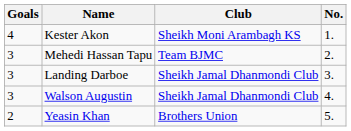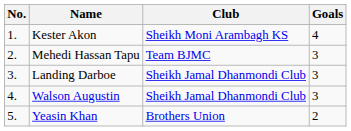columns swapped: No. <-> Goals
